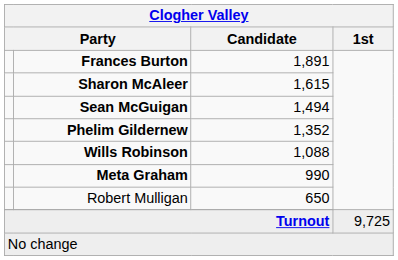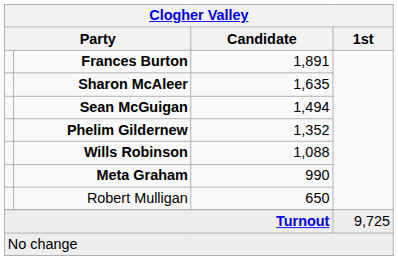Sharon McAleer | Candidate: 1,615 -> 1,635
